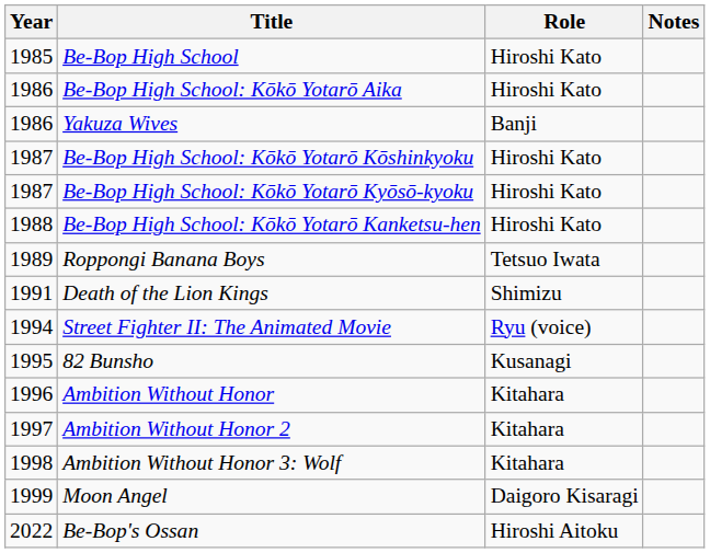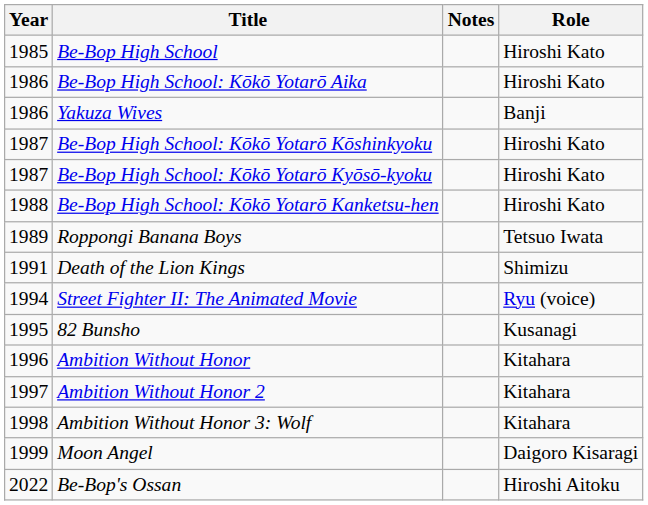columns swapped: Role <-> Notes
